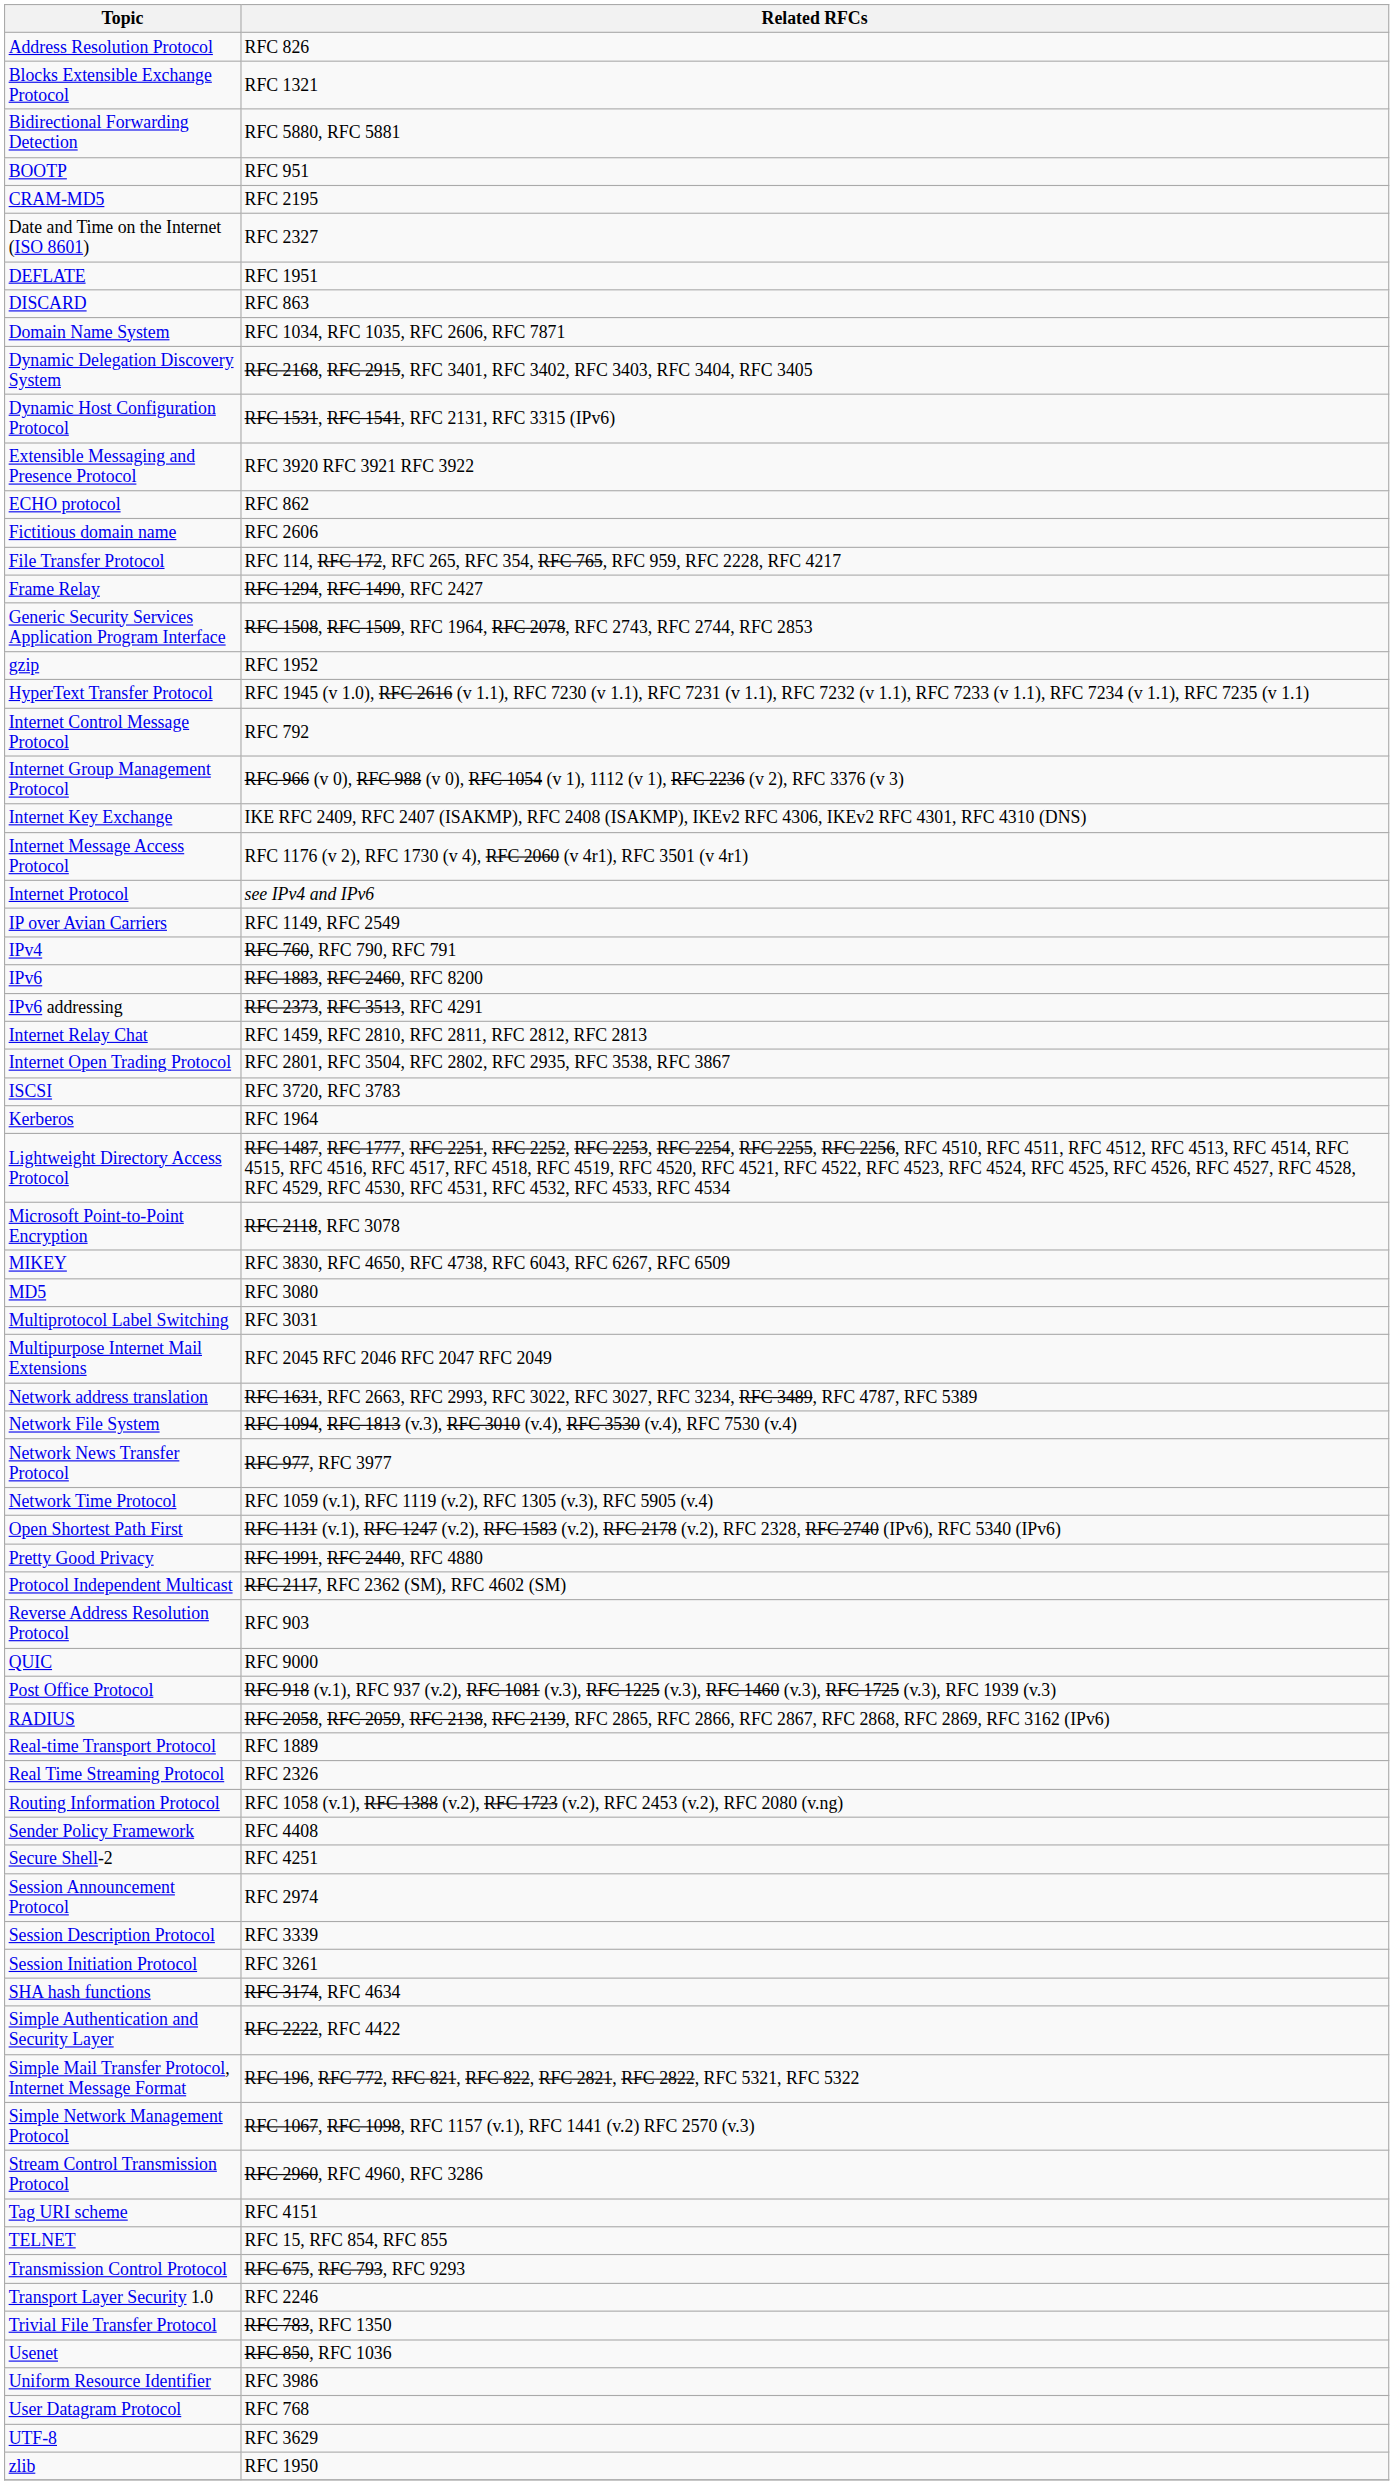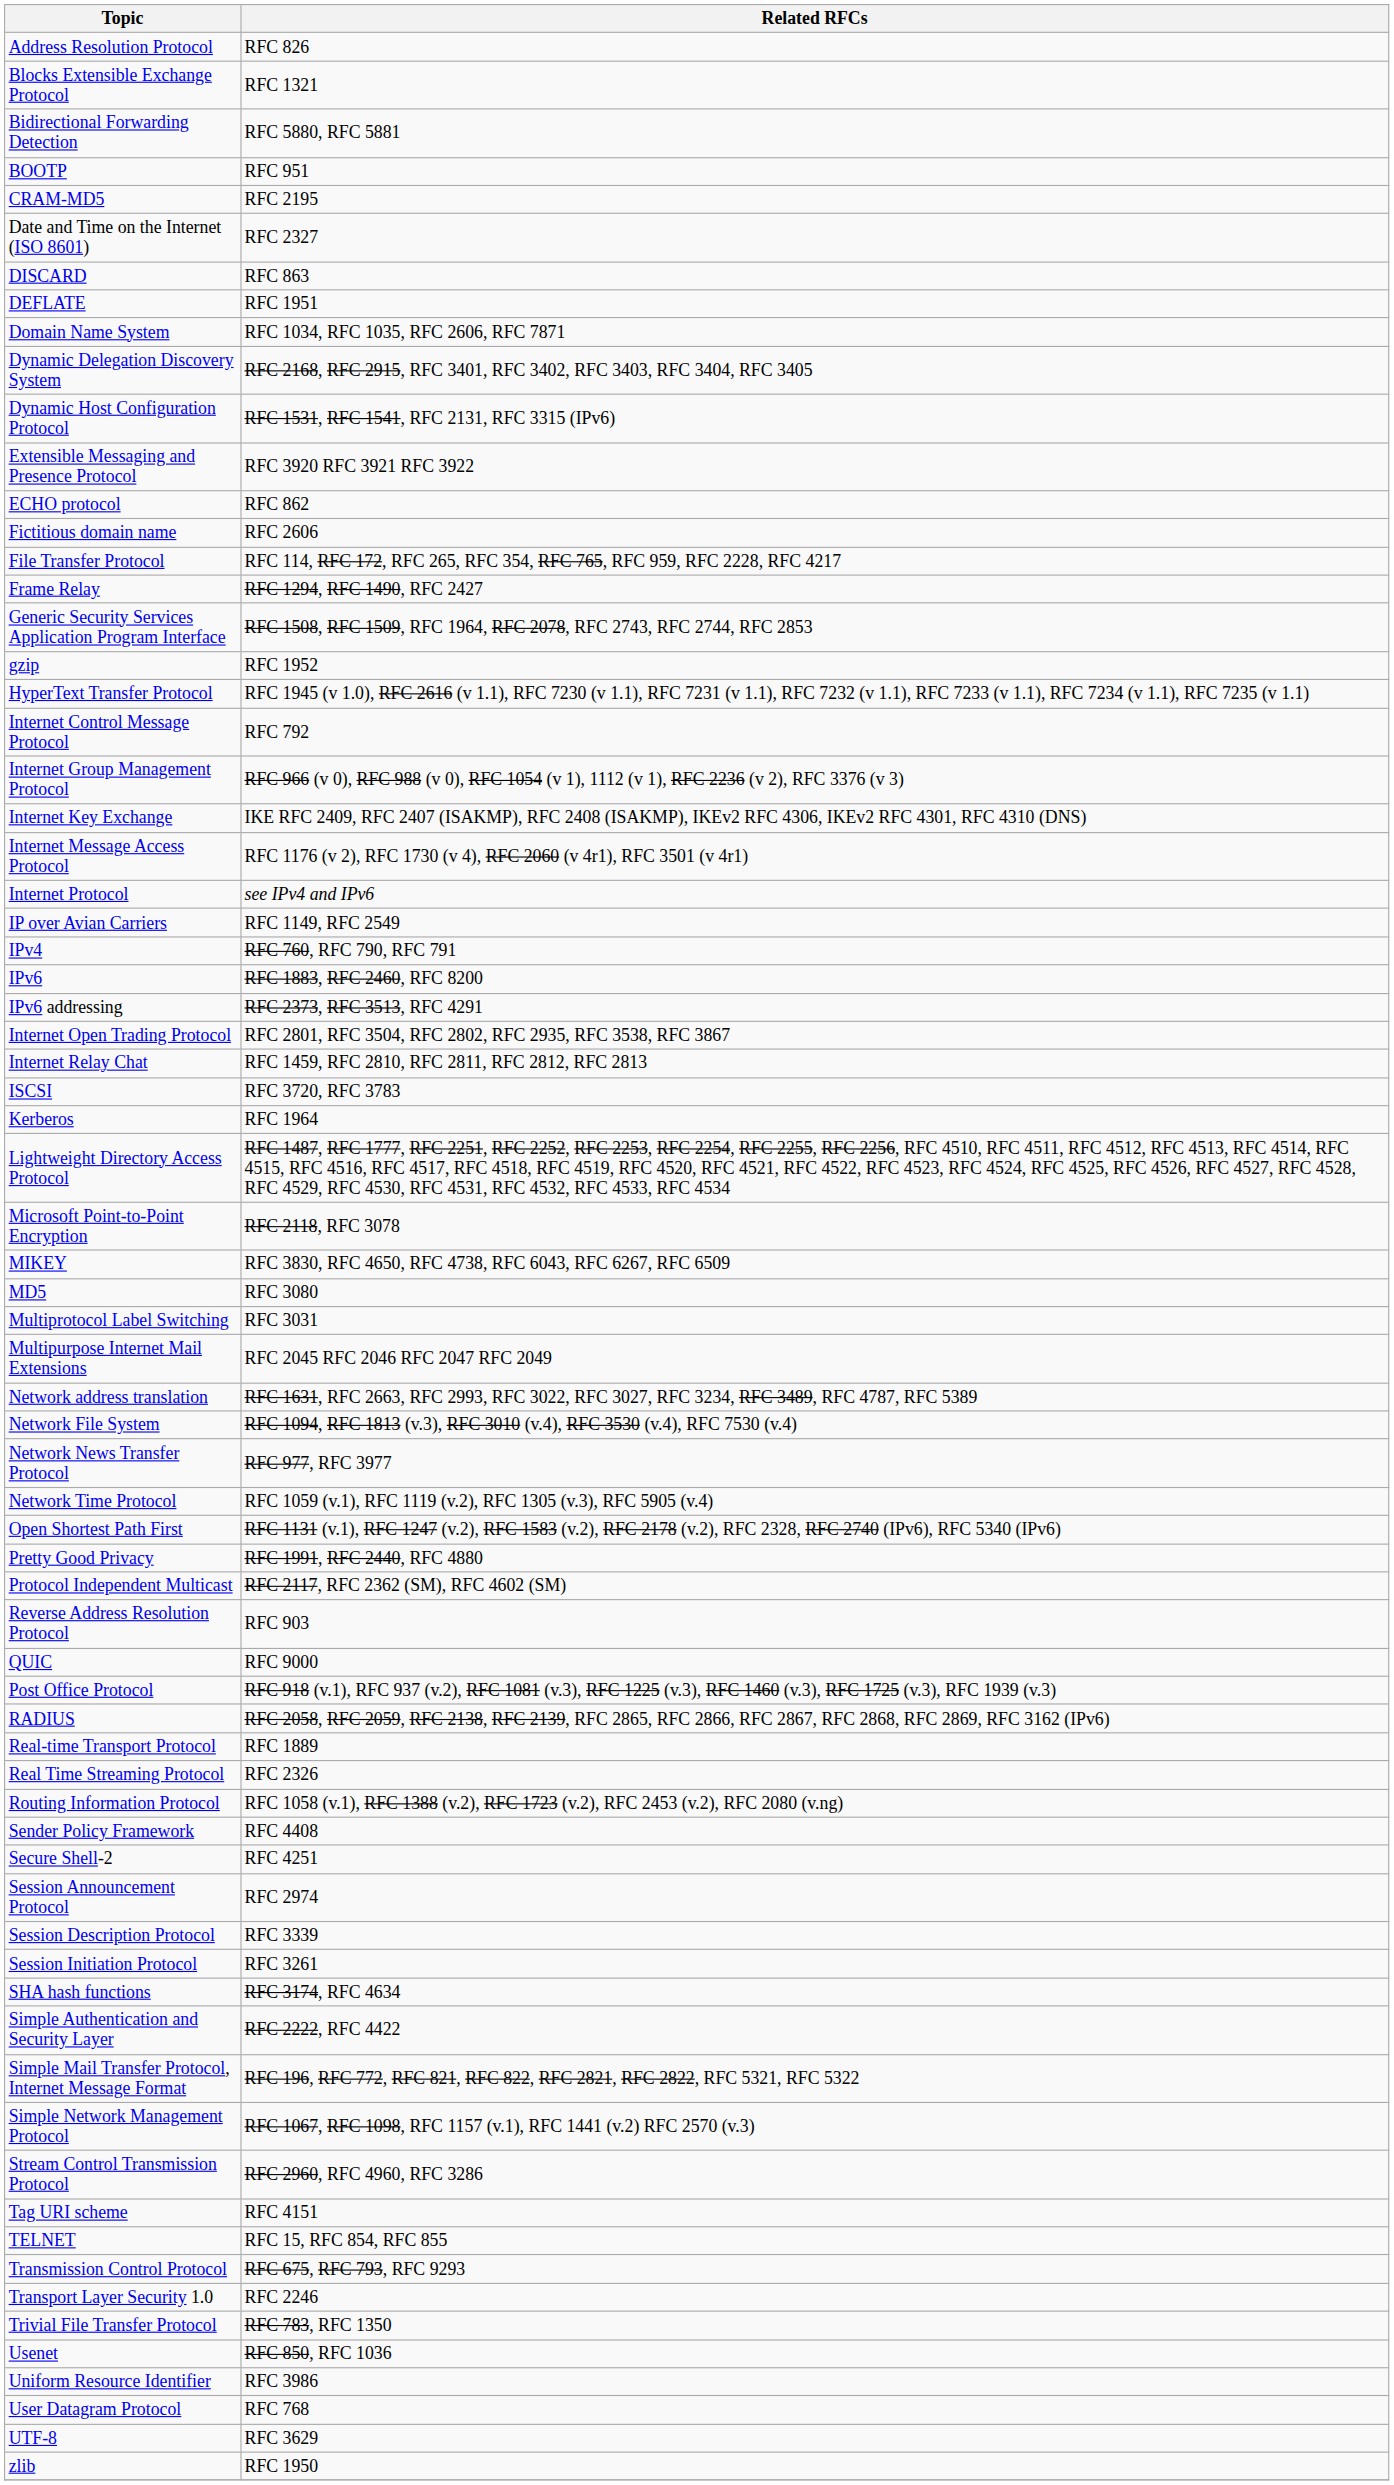rows swapped: DEFLATE <-> DISCARD
rows swapped: Internet Relay Chat <-> Internet Open Trading Protocol
